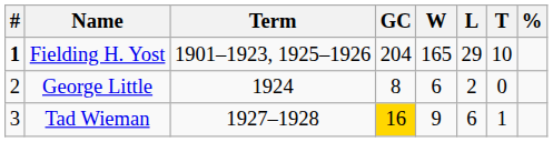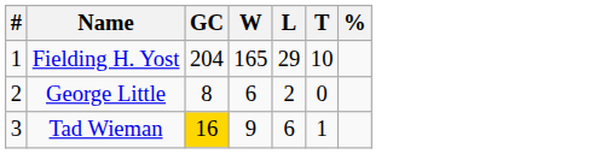- column: Term | 1901–1923, 1925–1926 | 1924 | 1927–1928
Fielding H. Yost | #: bold -> normal
